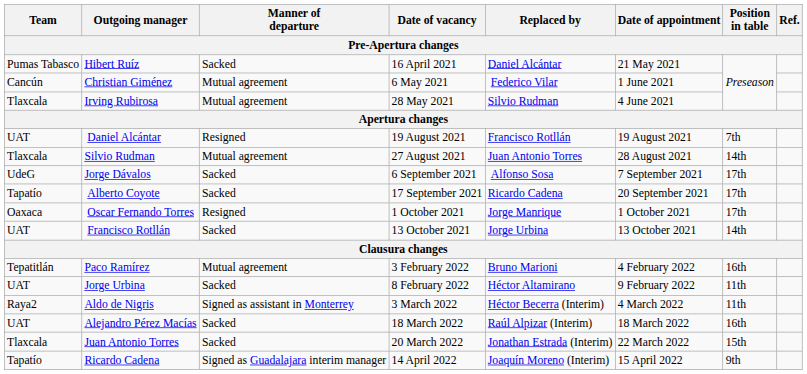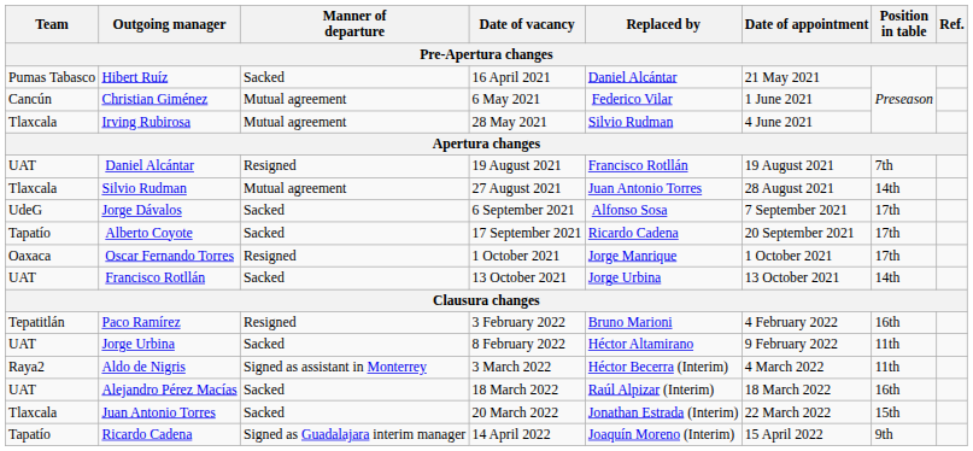Paco Ramírez | Manner of departure: Mutual agreement -> Resigned
